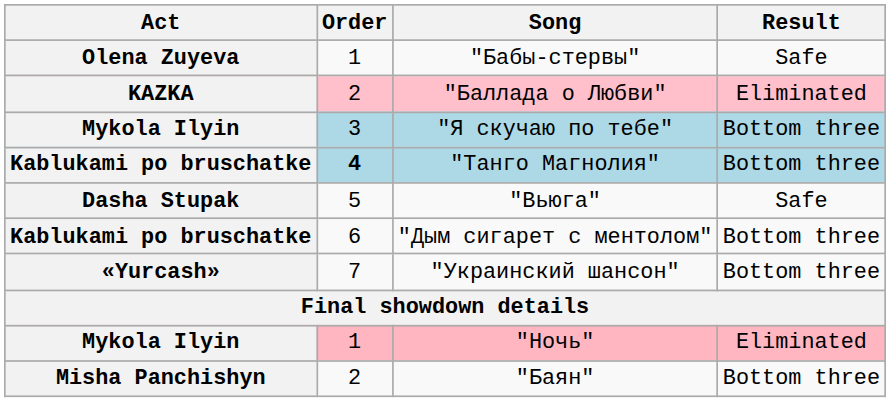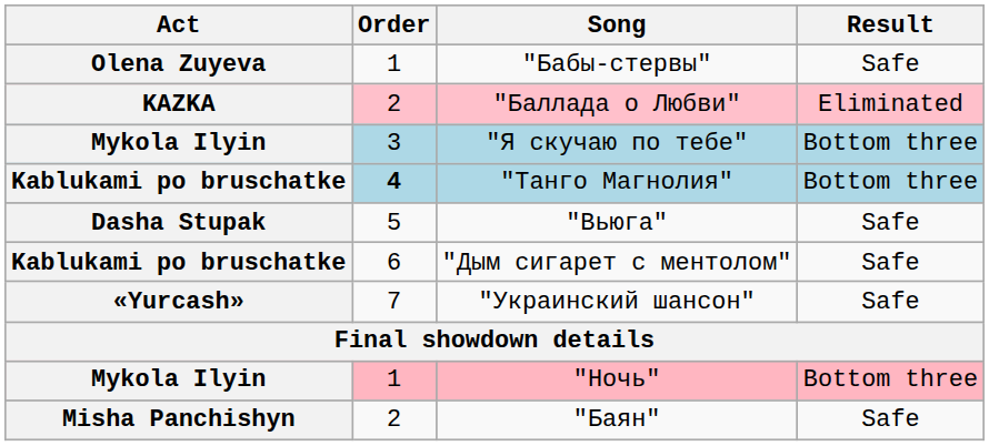"Дым сигарет с ментолом" | Result: Bottom three -> Safe
"Украинский шансон" | Result: Bottom three -> Safe
"Ночь" | Result: Eliminated -> Bottom three
"Баян" | Result: Bottom three -> Safe
